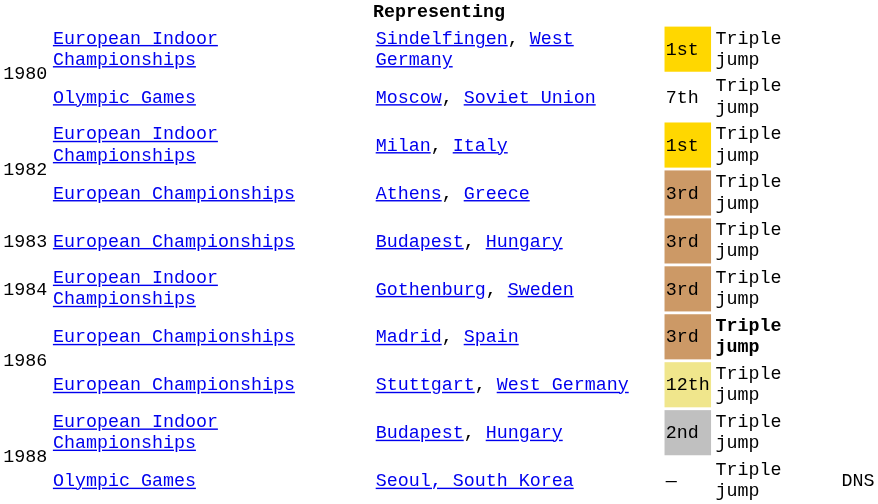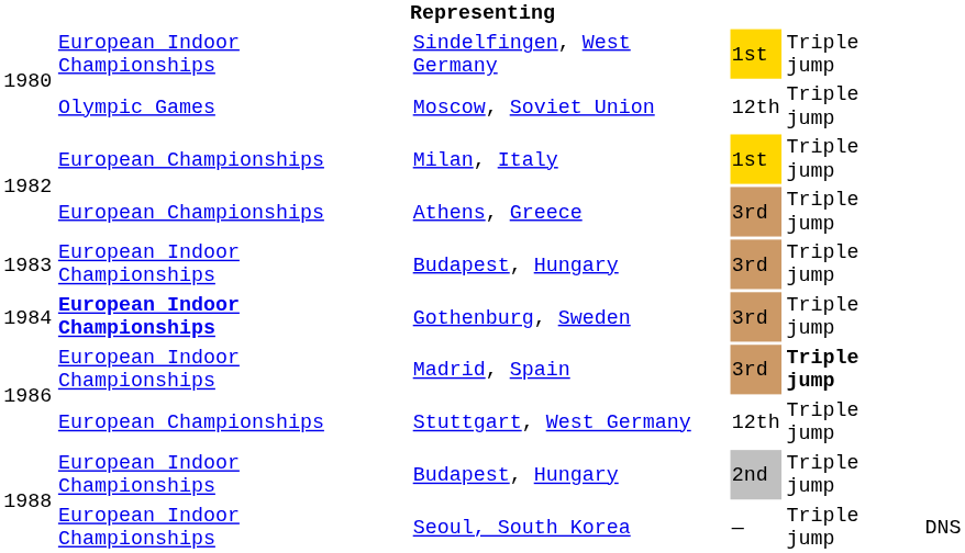Moscow, Soviet Union | column 4: 7th -> 12th
Milan, Italy | column 2: European Indoor Championships -> European Championships
1983 / Budapest, Hungary | column 2: European Championships -> European Indoor Championships
Gothenburg, Sweden | column 2: normal -> bold
Madrid, Spain | column 2: European Championships -> European Indoor Championships
Stuttgart, West Germany | column 4: khaki background -> no background
Seoul, South Korea | column 2: Olympic Games -> European Indoor Championships
